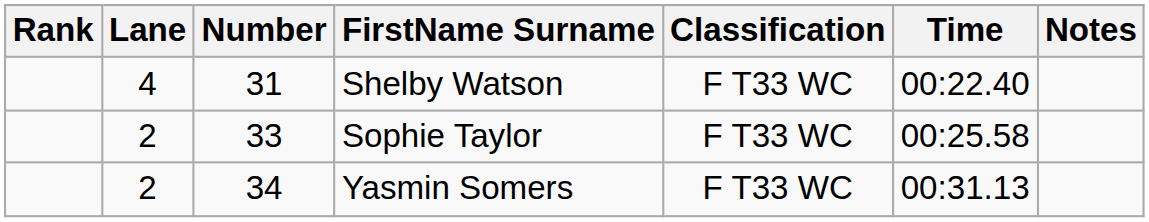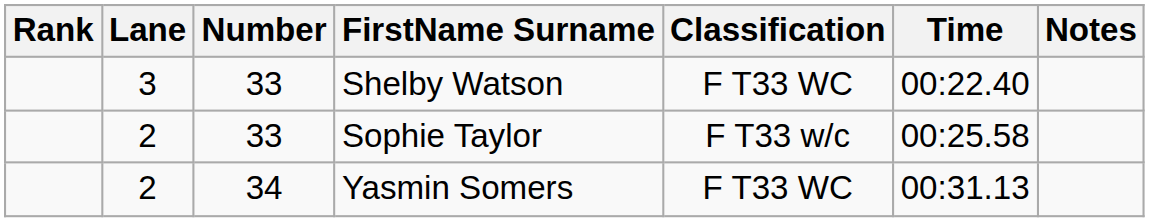Shelby Watson | Lane: 4 -> 3
Shelby Watson | Number: 31 -> 33
Sophie Taylor | Classification: F T33 WC -> F T33 w/c
